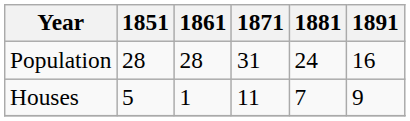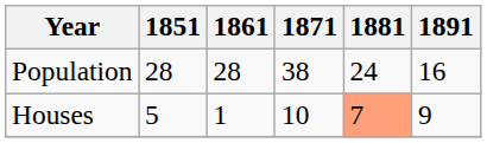Population | 1871: 31 -> 38
Houses | 1871: 11 -> 10
Houses | 1881: no background -> lightsalmon background
